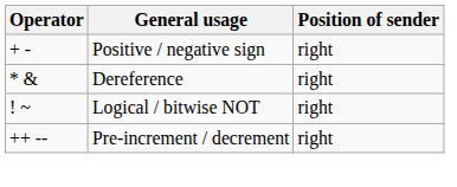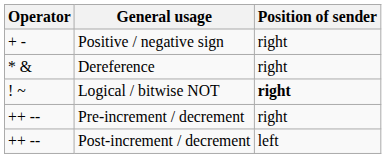Logical / bitwise NOT | Position of sender: normal -> bold
+ row: ++ -- | Post-increment / decrement | left
